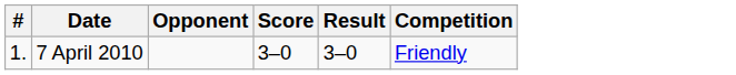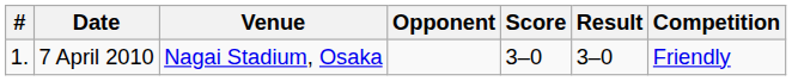+ column: Venue | Nagai Stadium, Osaka
